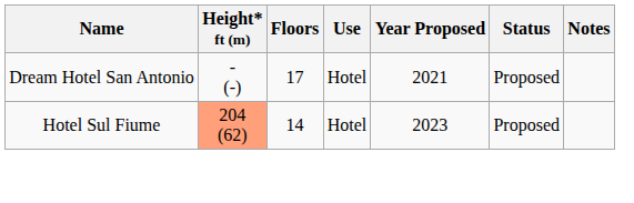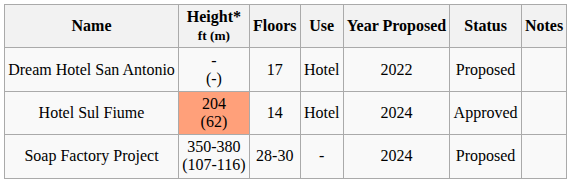Dream Hotel San Antonio | Year Proposed: 2021 -> 2022
Hotel Sul Fiume | Year Proposed: 2023 -> 2024
Hotel Sul Fiume | Status: Proposed -> Approved
+ row: Soap Factory Project | 350-380 (107-116) | 28-30 | - | 2024 | Proposed
